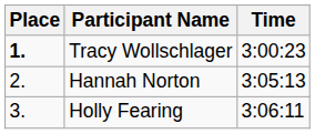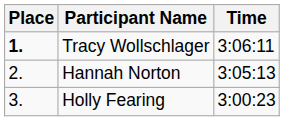Tracy Wollschlager | Time: 3:00:23 -> 3:06:11
Holly Fearing | Time: 3:06:11 -> 3:00:23
